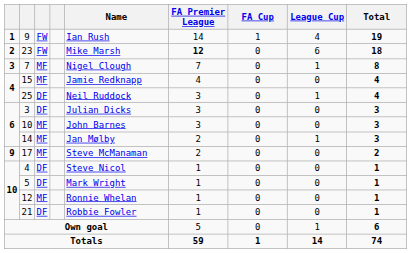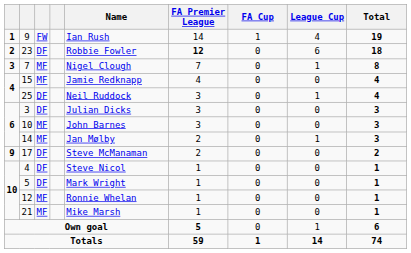23 | column 3: FW -> DF
23 | Name: Mike Marsh -> Robbie Fowler
17 | column 3: MF -> DF
21 | column 3: DF -> MF
21 | Name: Robbie Fowler -> Mike Marsh
Own goal | FA Premier League: normal -> bold
